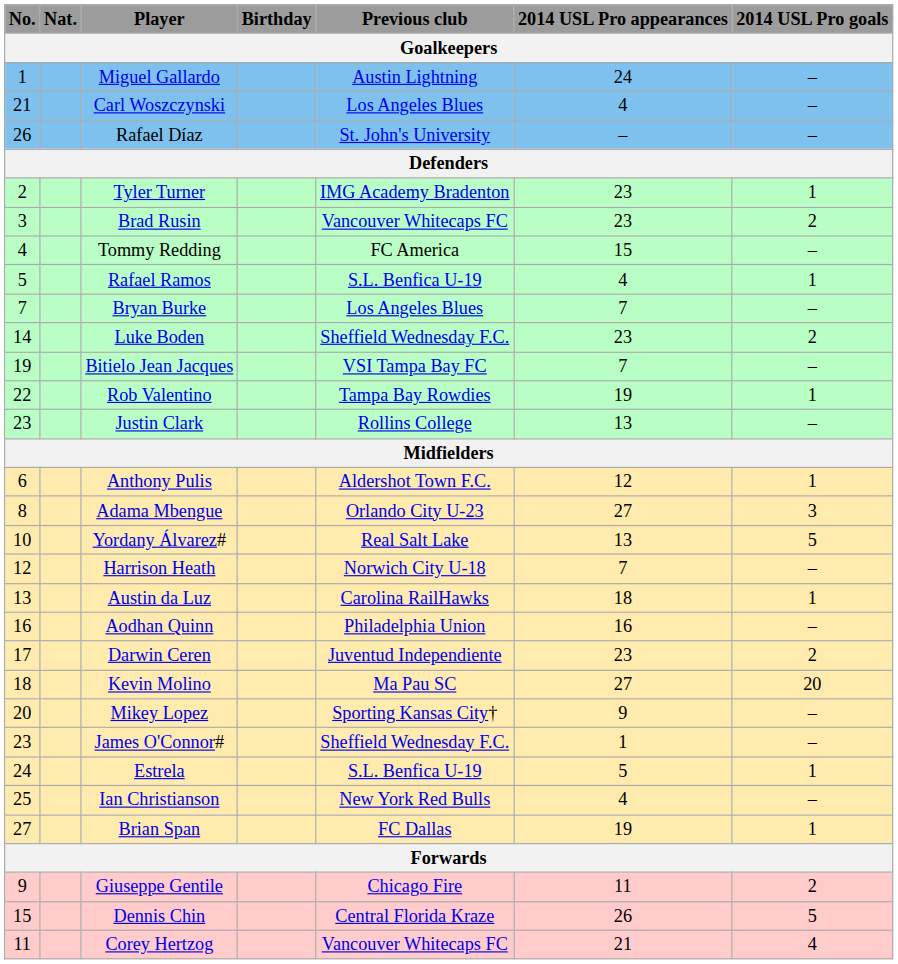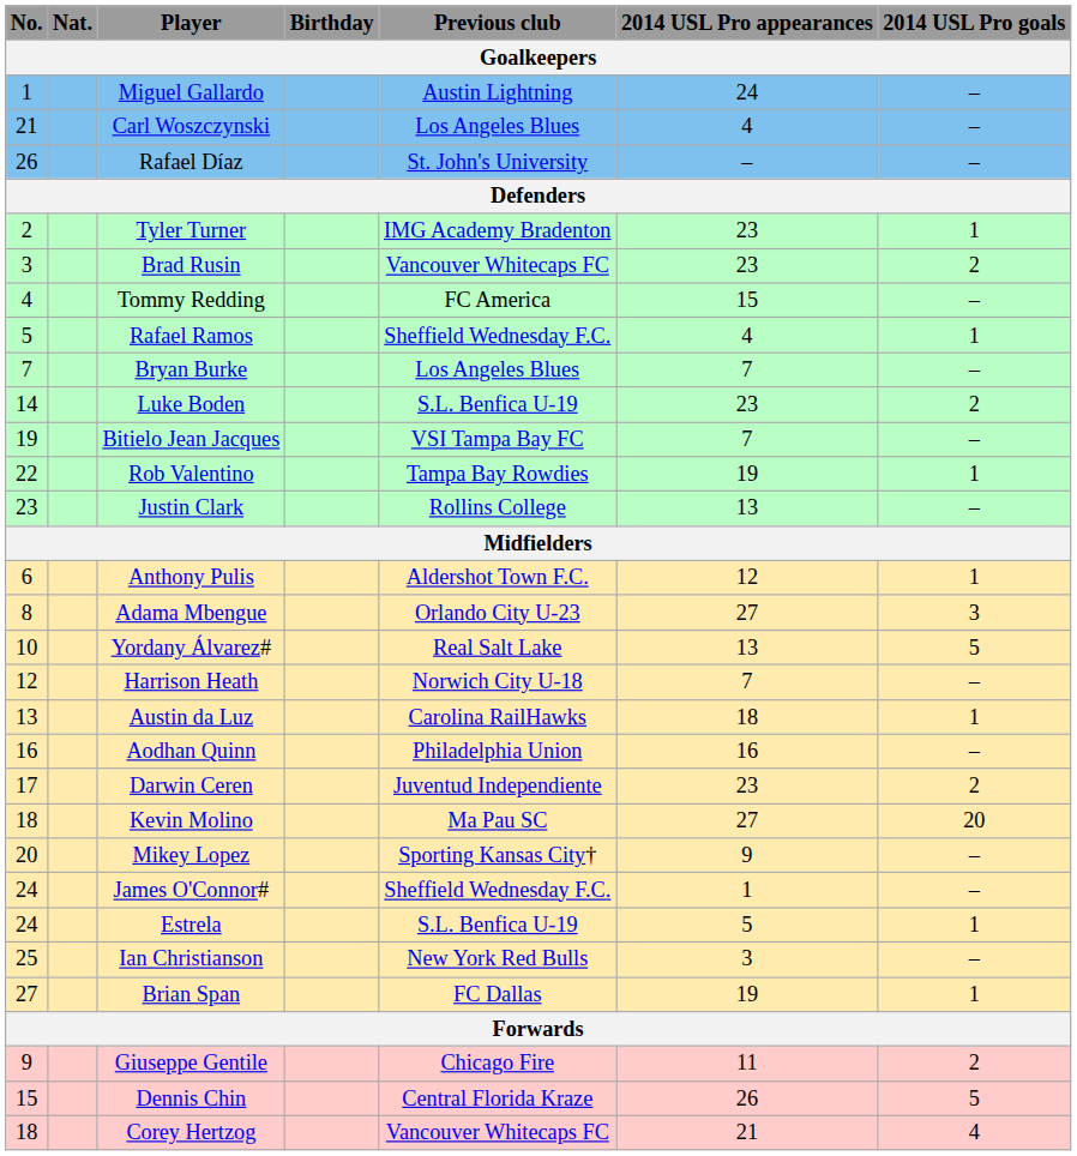Rafael Ramos | Previous club / Goalkeepers: S.L. Benfica U-19 -> Sheffield Wednesday F.C.
Luke Boden | Previous club / Goalkeepers: Sheffield Wednesday F.C. -> S.L. Benfica U-19
James O'Connor# | No. / Goalkeepers: 23 -> 24
Ian Christianson | 2014 USL Pro appearances / Goalkeepers: 4 -> 3
Corey Hertzog | No. / Goalkeepers: 11 -> 18
